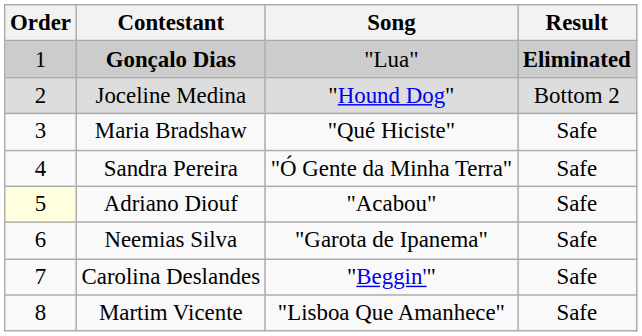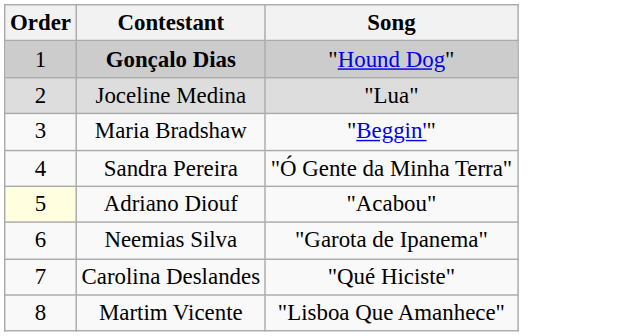- column: Result | Eliminated | Bottom 2 | Safe | Safe | Safe | Safe | Safe | Safe
Gonçalo Dias | Song: "Lua" -> "Hound Dog"
Joceline Medina | Song: "Hound Dog" -> "Lua"
Maria Bradshaw | Song: "Qué Hiciste" -> "Beggin'"
Carolina Deslandes | Song: "Beggin'" -> "Qué Hiciste"
